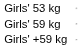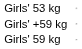rows swapped: Girls' 59 kg <-> Girls' +59 kg
